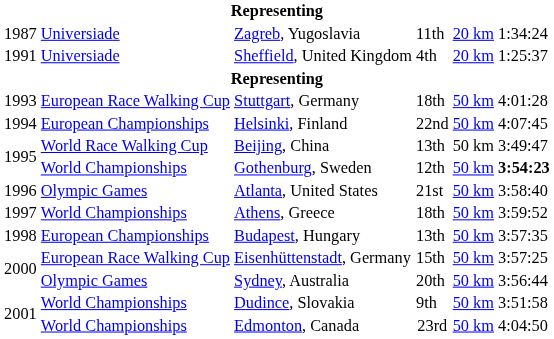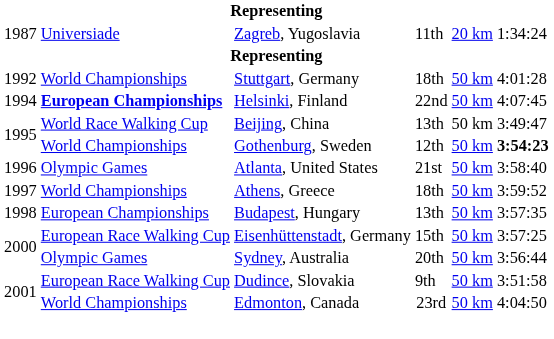- row: 1991 | Universiade | Sheffield, United Kingdom | 4th | 20 km | 1:25:37
Stuttgart, Germany | column 1: 1993 -> 1992
Stuttgart, Germany | column 2: European Race Walking Cup -> World Championships
Helsinki, Finland | column 2: normal -> bold
Dudince, Slovakia | column 2: World Championships -> European Race Walking Cup
